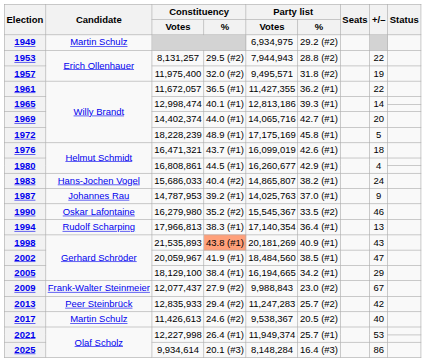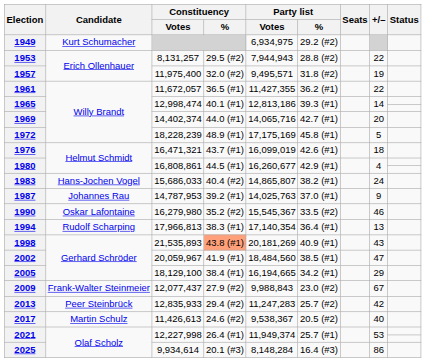1949 | Candidate: Martin Schulz -> Kurt Schumacher
